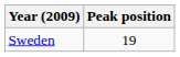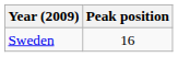Sweden | Peak position: 19 -> 16
